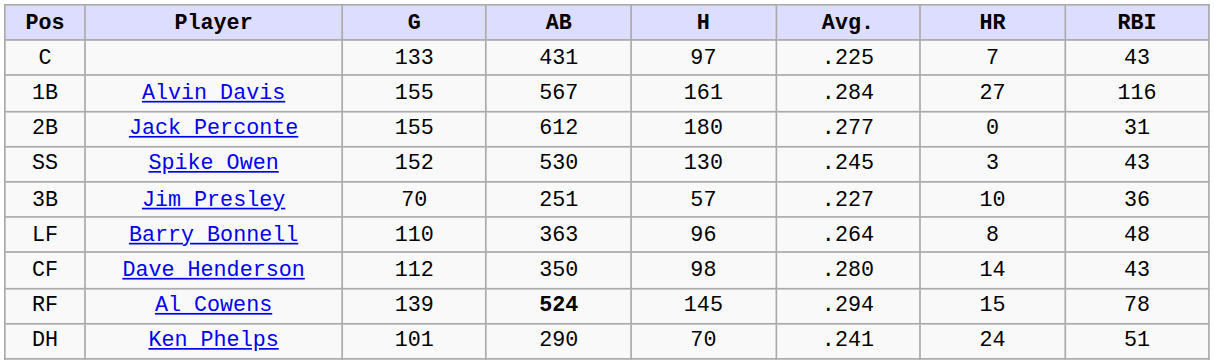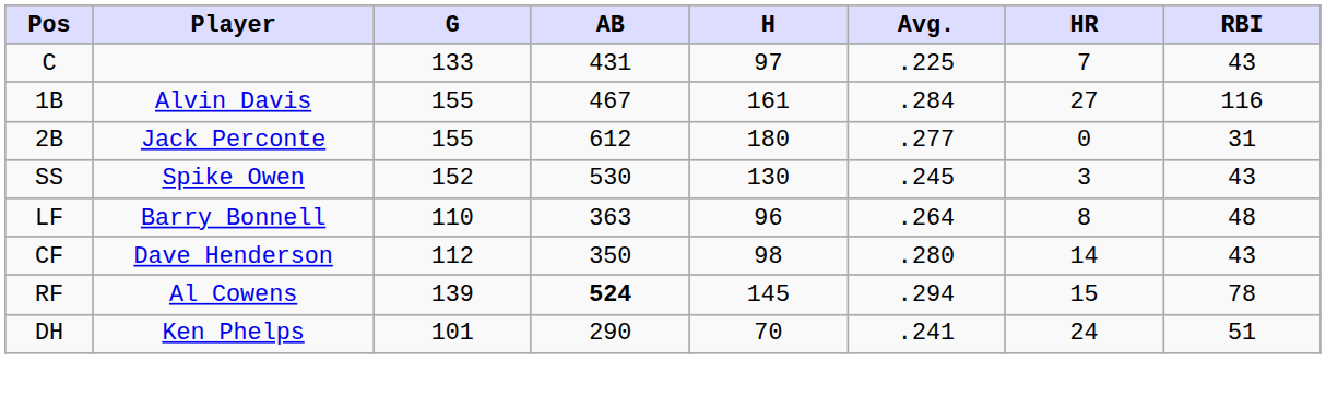1B | AB: 567 -> 467
- row: 3B | Jim Presley | 70 | 251 | 57 | .227 | 10 | 36
